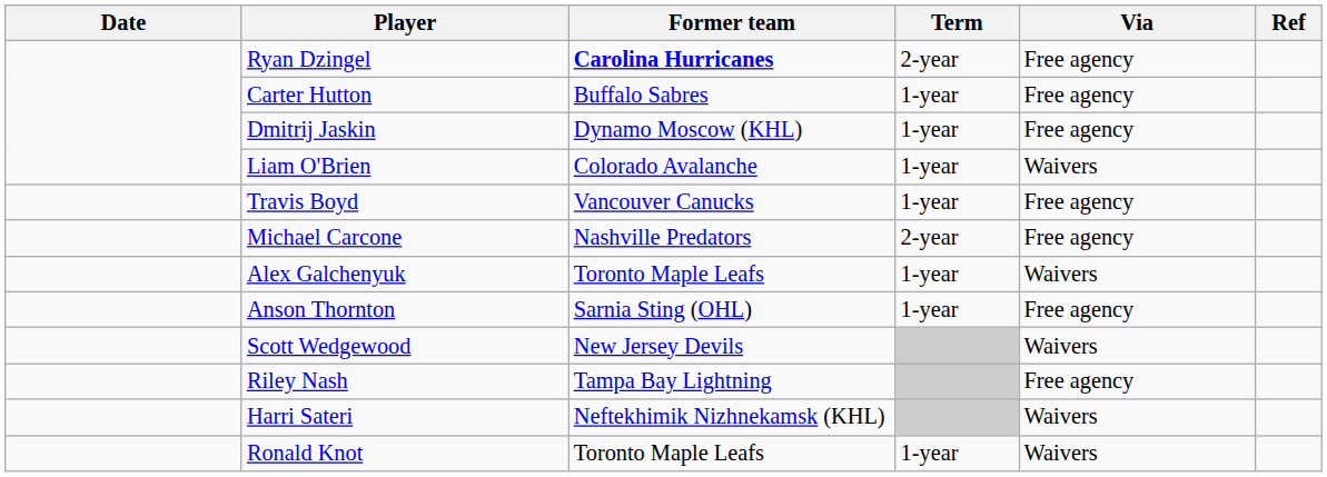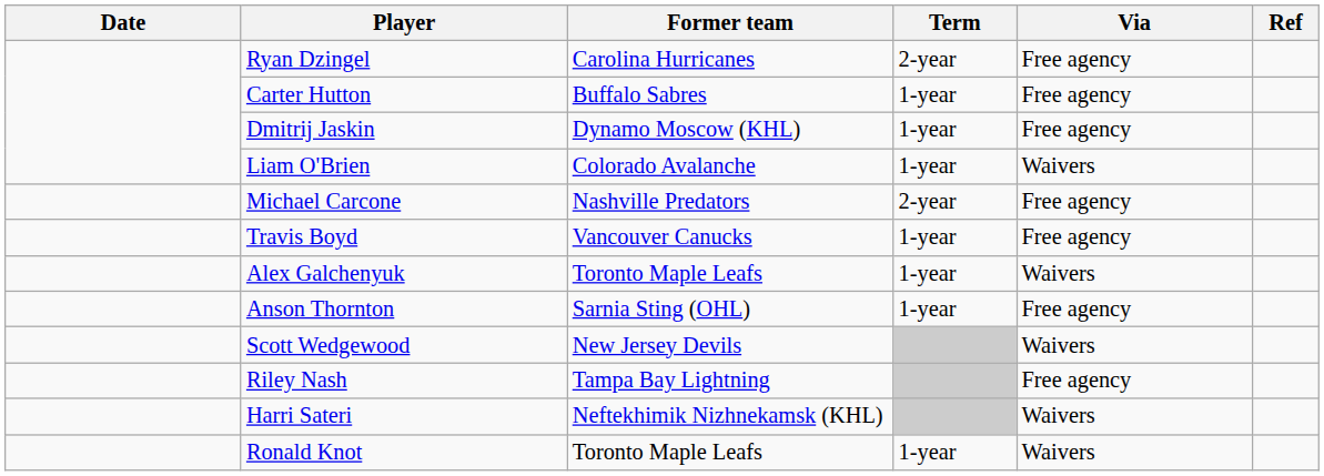Ryan Dzingel | Former team: bold -> normal
rows swapped: Michael Carcone <-> Travis Boyd
